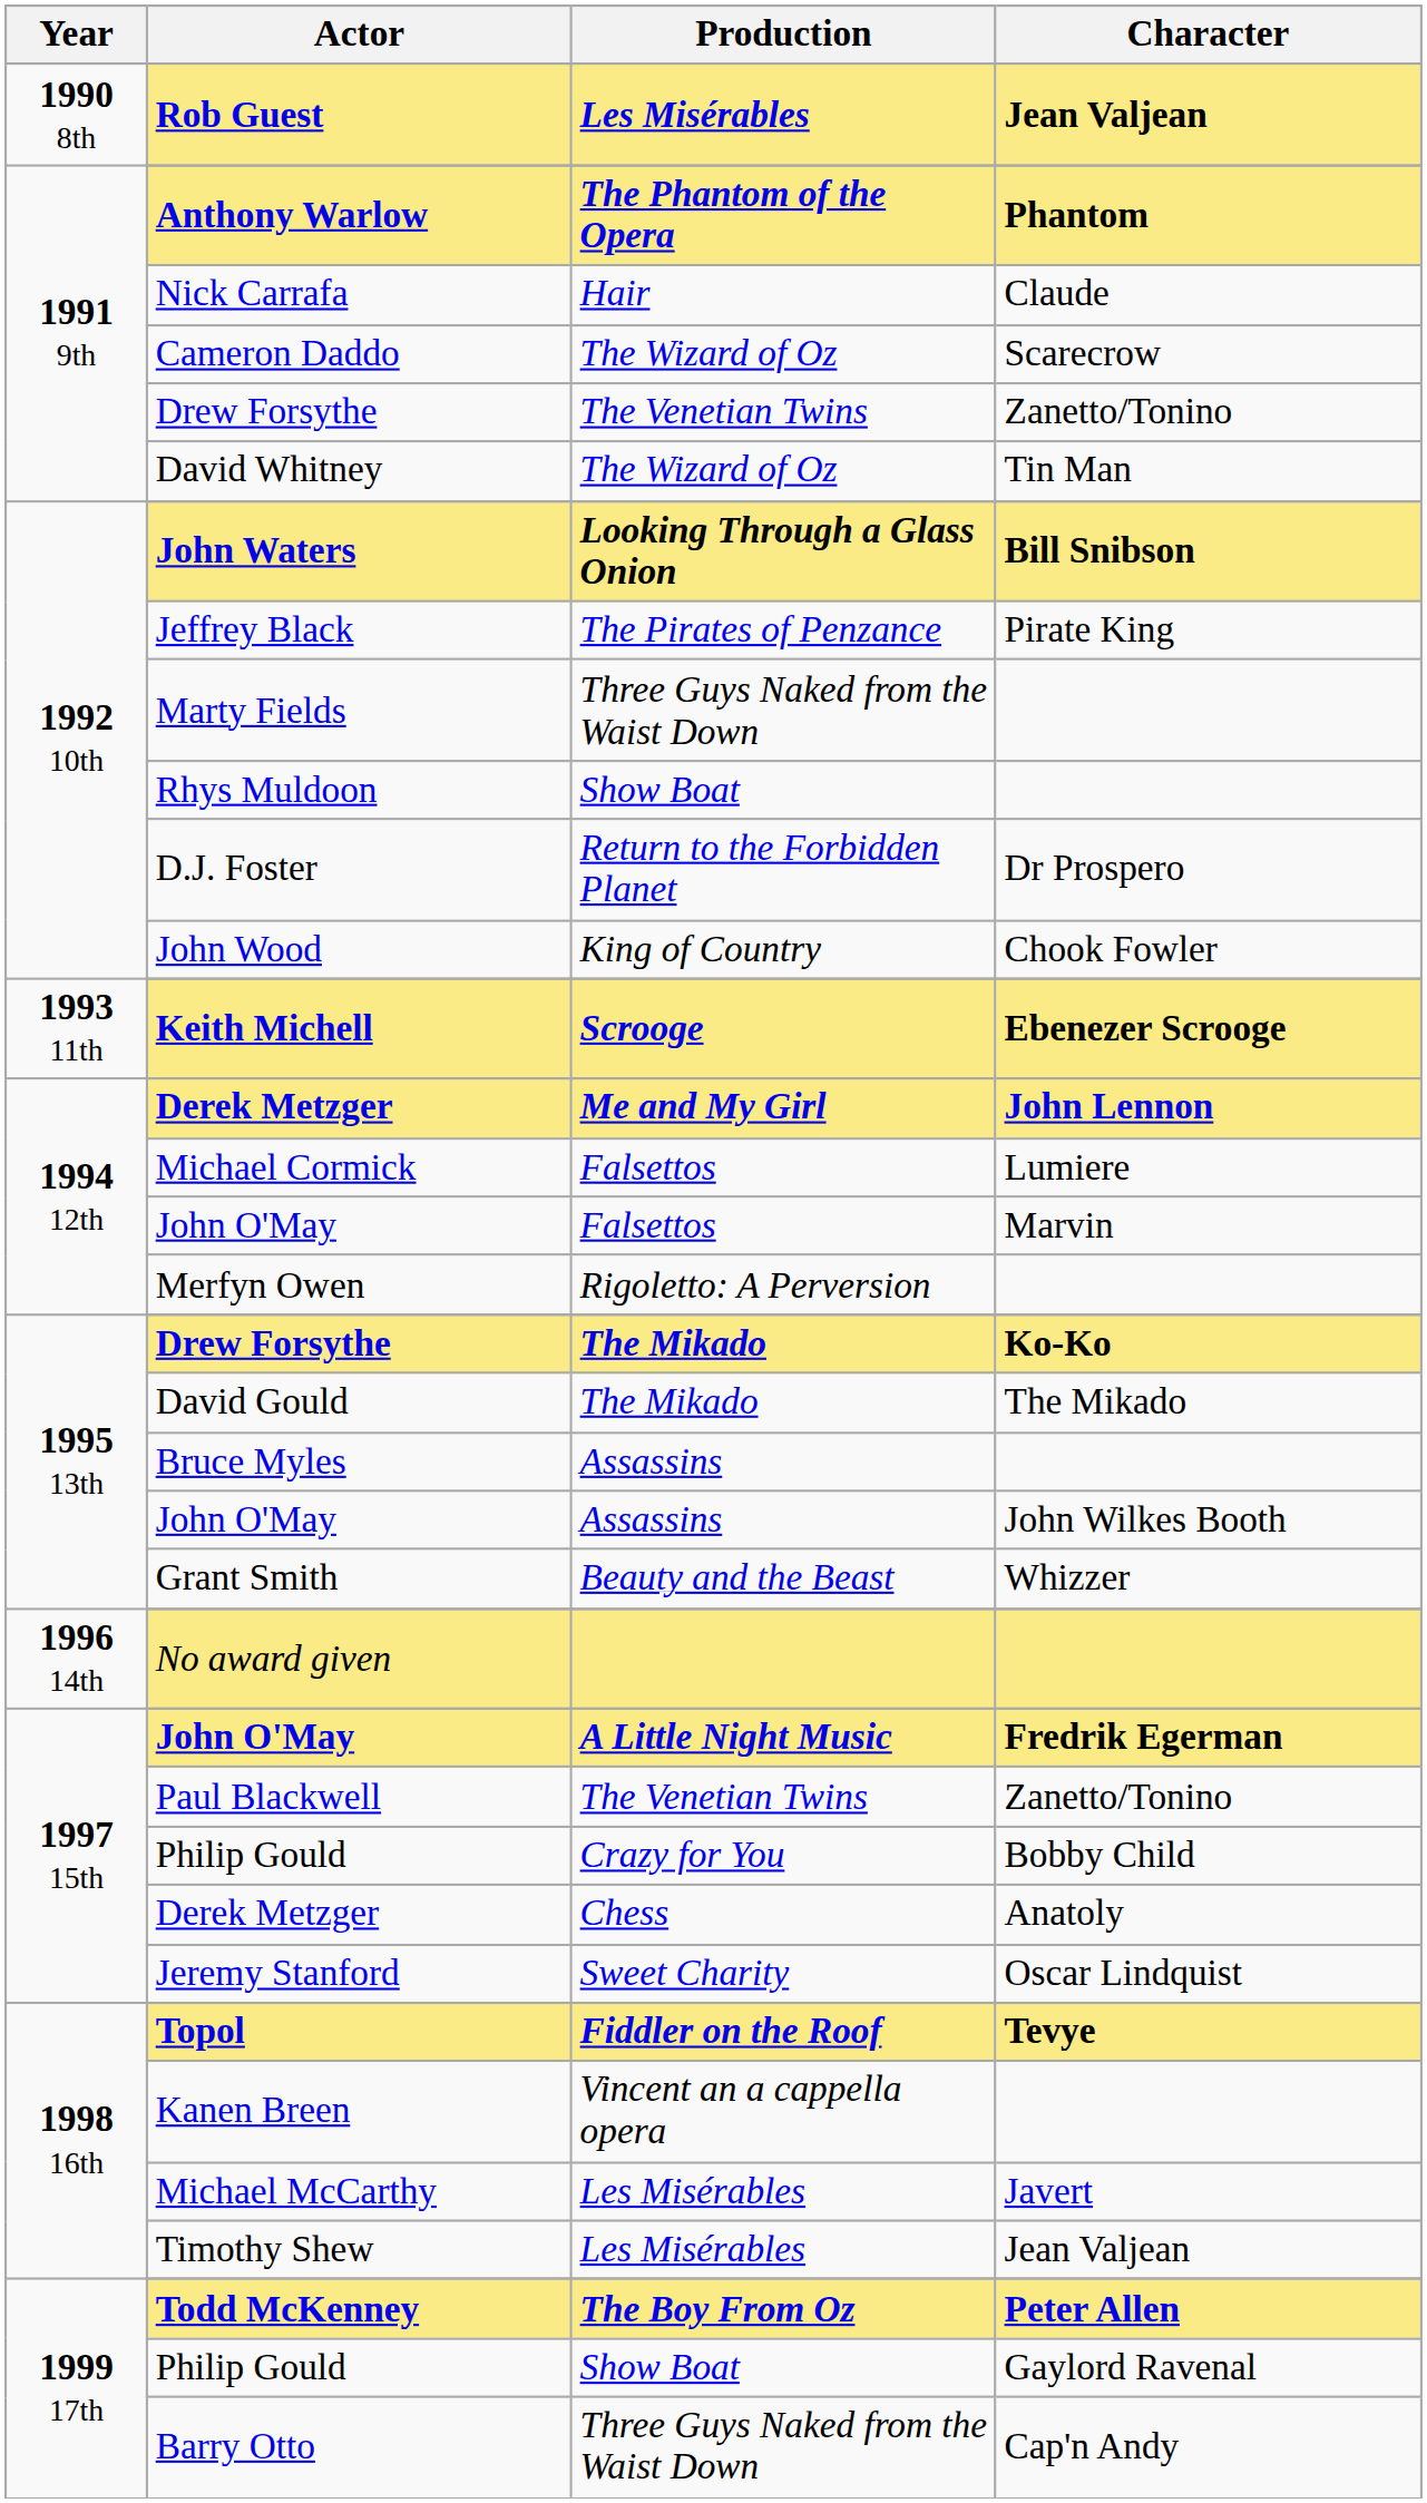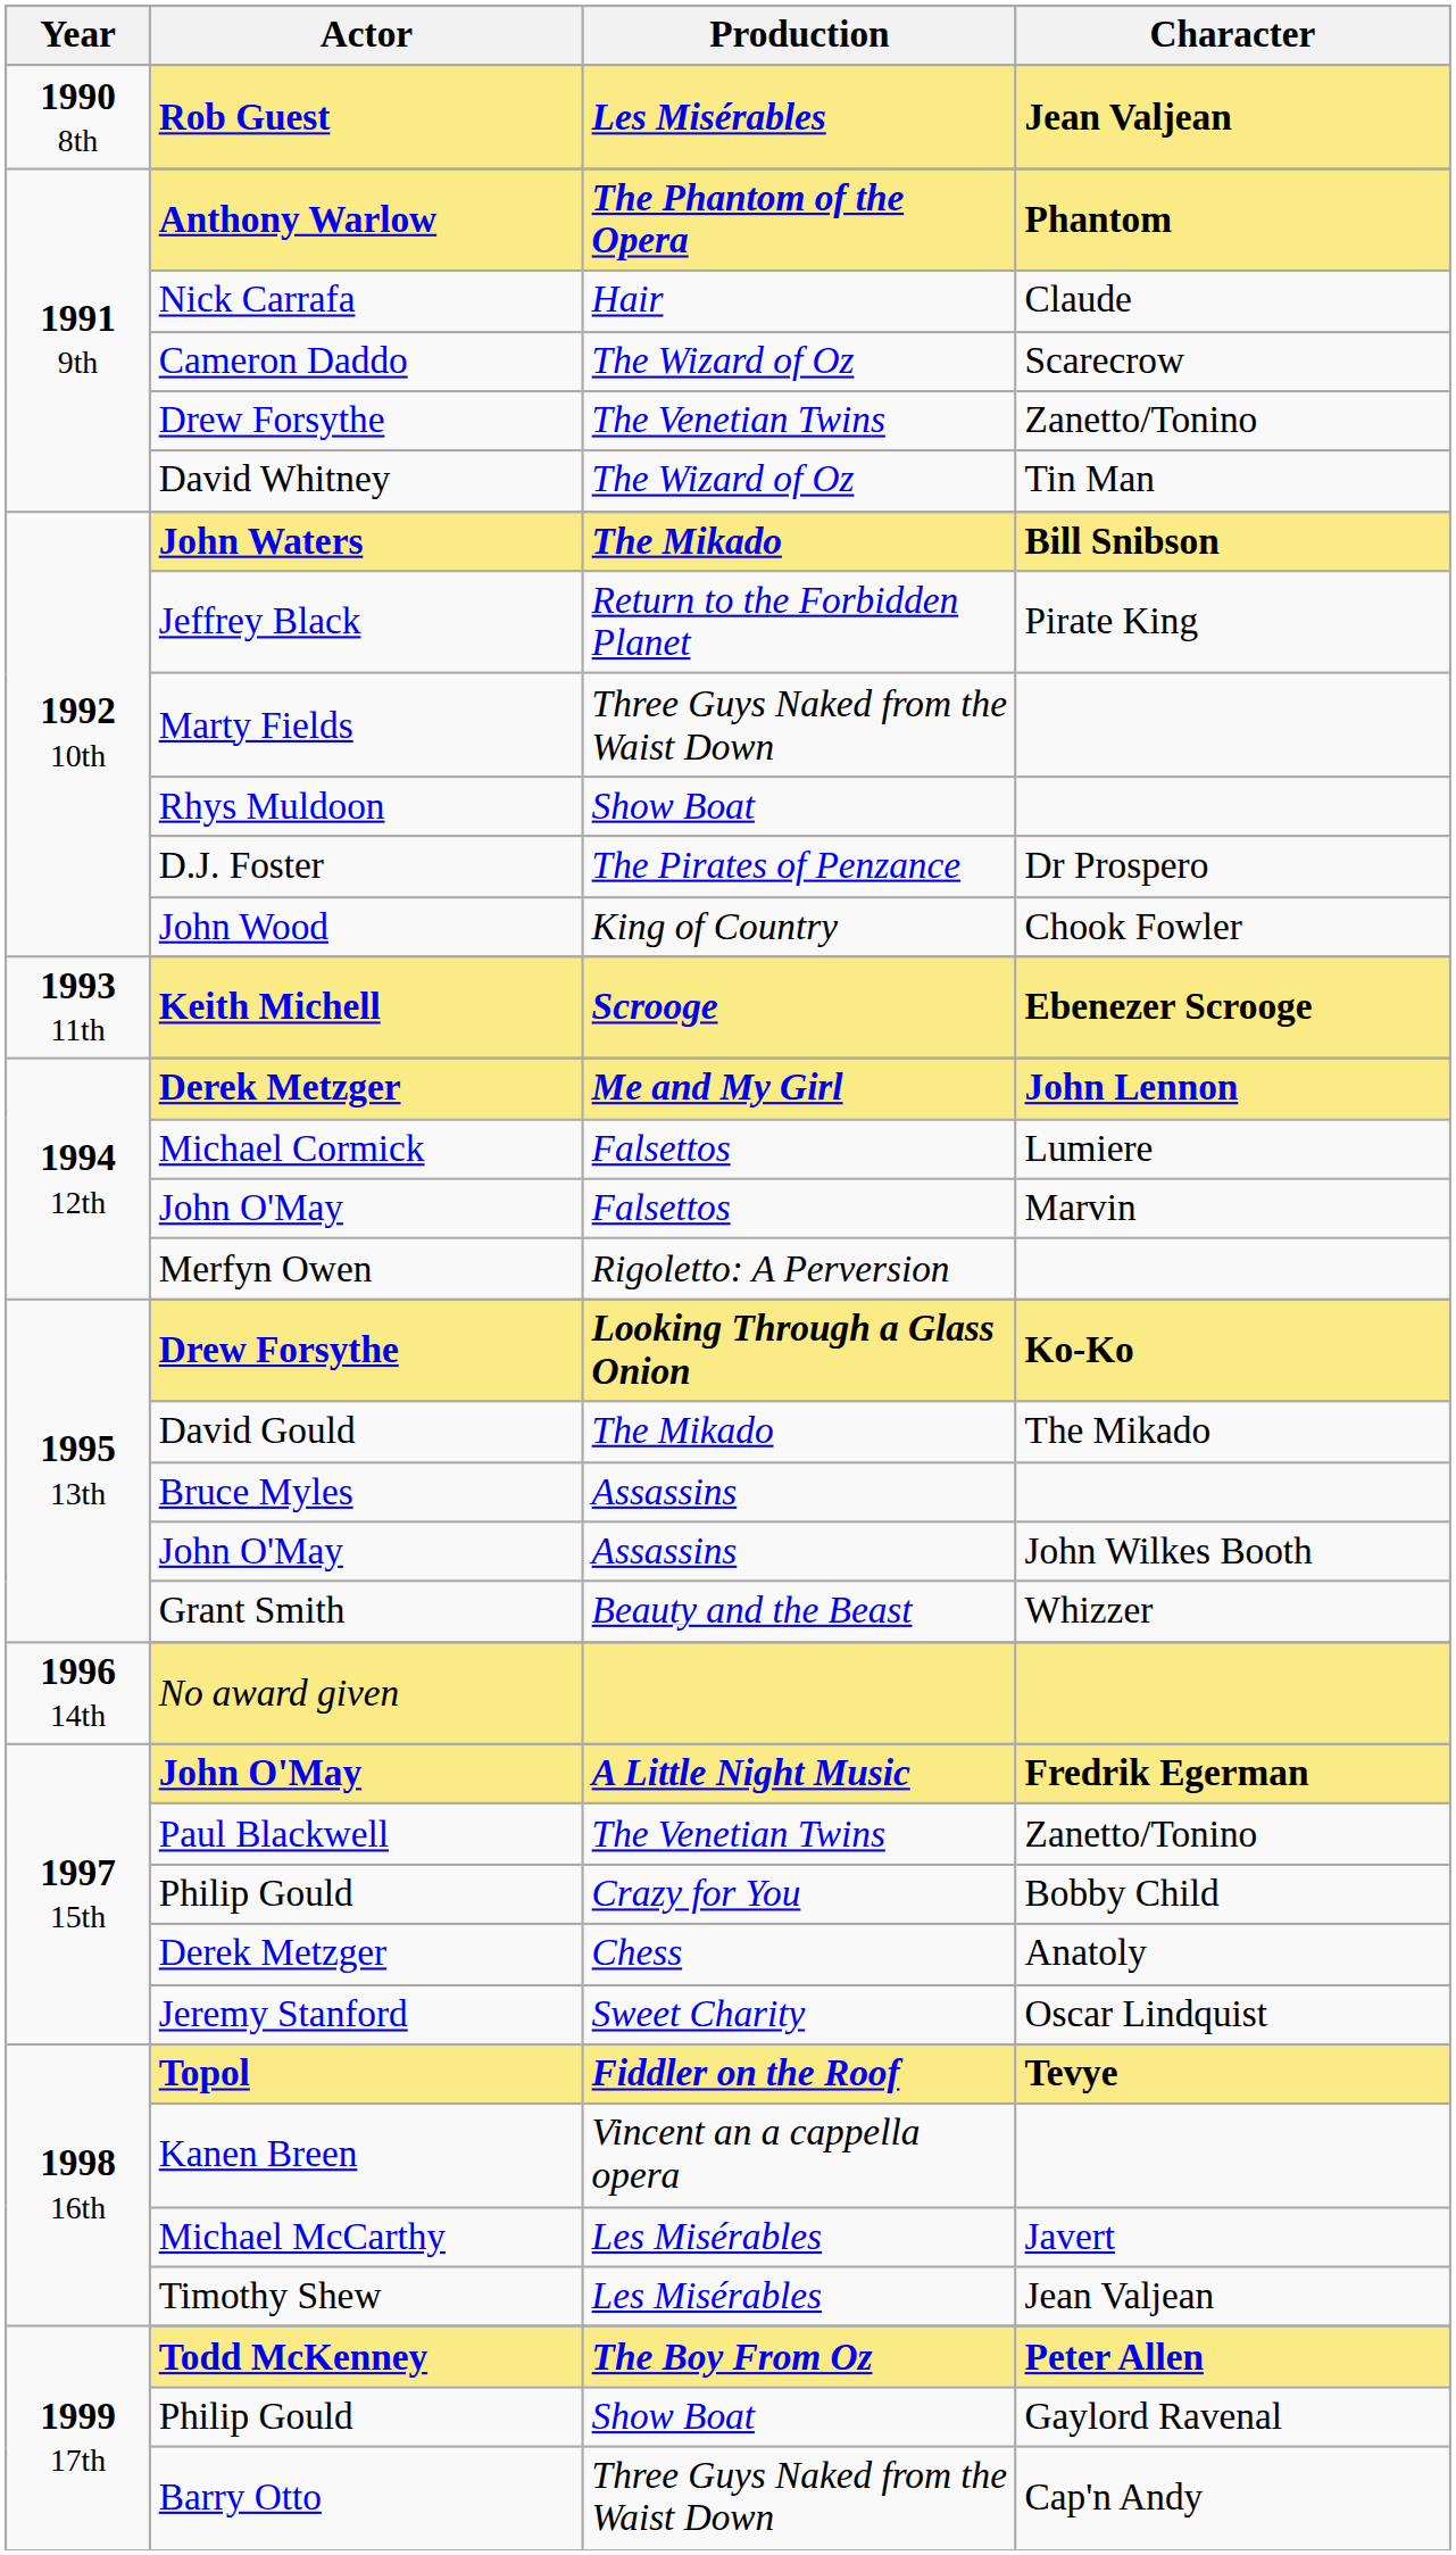John Waters | Production: Looking Through a Glass Onion -> The Mikado
Jeffrey Black | Production: The Pirates of Penzance -> Return to the Forbidden Planet
D.J. Foster | Production: Return to the Forbidden Planet -> The Pirates of Penzance
1995 13th / Drew Forsythe | Production: The Mikado -> Looking Through a Glass Onion
